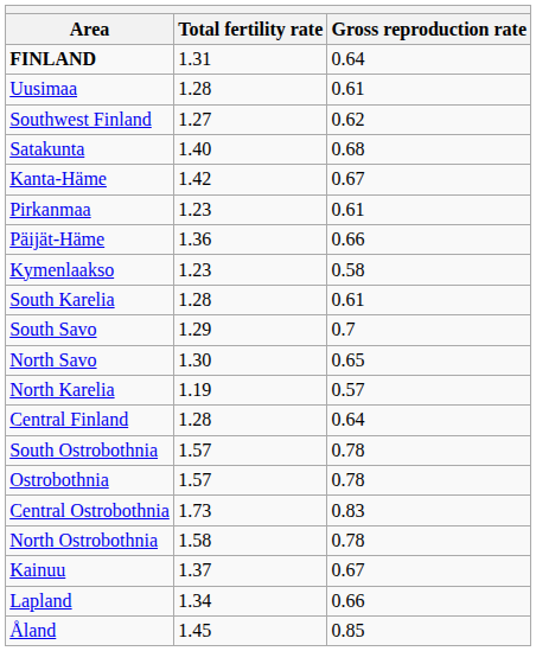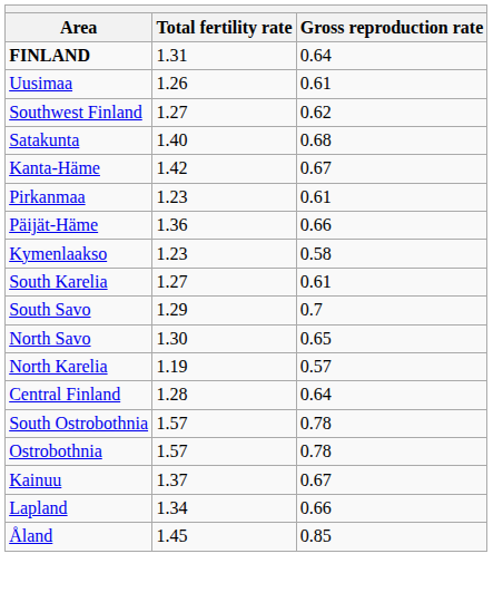Uusimaa | Total fertility rate: 1.28 -> 1.26
South Karelia | Total fertility rate: 1.28 -> 1.27
- row: Central Ostrobothnia | 1.73 | 0.83
- row: North Ostrobothnia | 1.58 | 0.78
